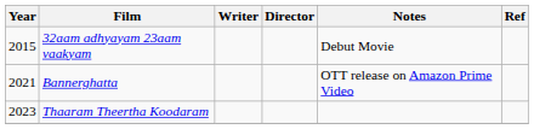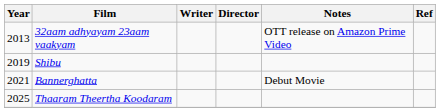32aam adhyayam 23aam vaakyam | Year: 2015 -> 2013
32aam adhyayam 23aam vaakyam | Notes: Debut Movie -> OTT release on Amazon Prime Video
+ row: 2019 | Shibu
Bannerghatta | Notes: OTT release on Amazon Prime Video -> Debut Movie
Thaaram Theertha Koodaram | Year: 2023 -> 2025
